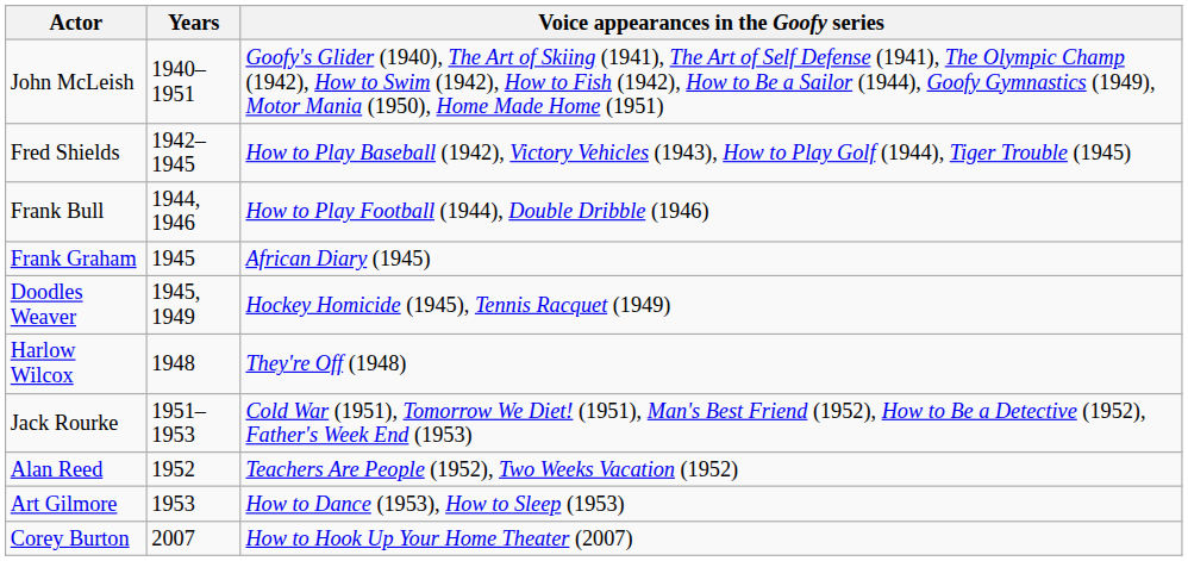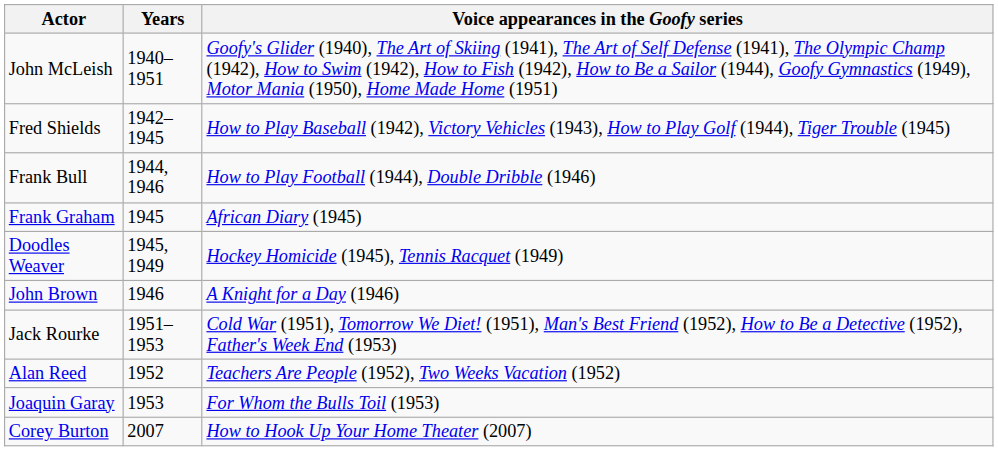+ row: John Brown | 1946 | A Knight for a Day (1946)
- row: Harlow Wilcox | 1948 | They're Off (1948)
- row: Art Gilmore | 1953 | How to Dance (1953), How to Sleep (1953)
+ row: Joaquin Garay | 1953 | For Whom the Bulls Toil (1953)
